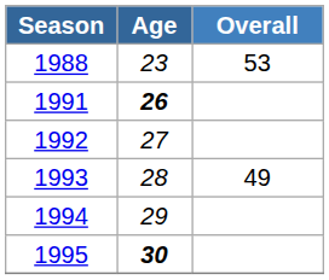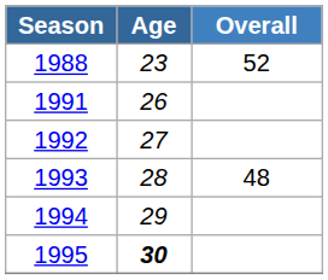1988 | Overall: 53 -> 52
1991 | Age: bold -> normal
1993 | Overall: 49 -> 48
